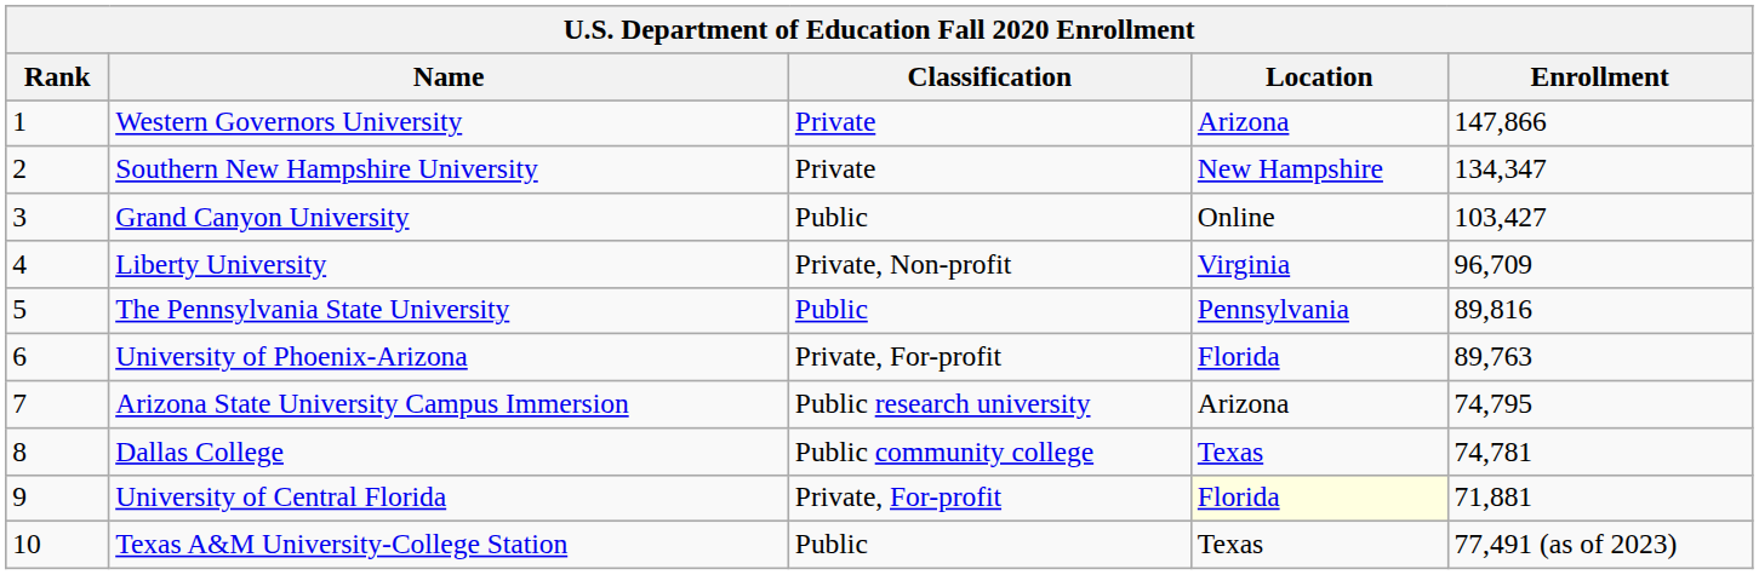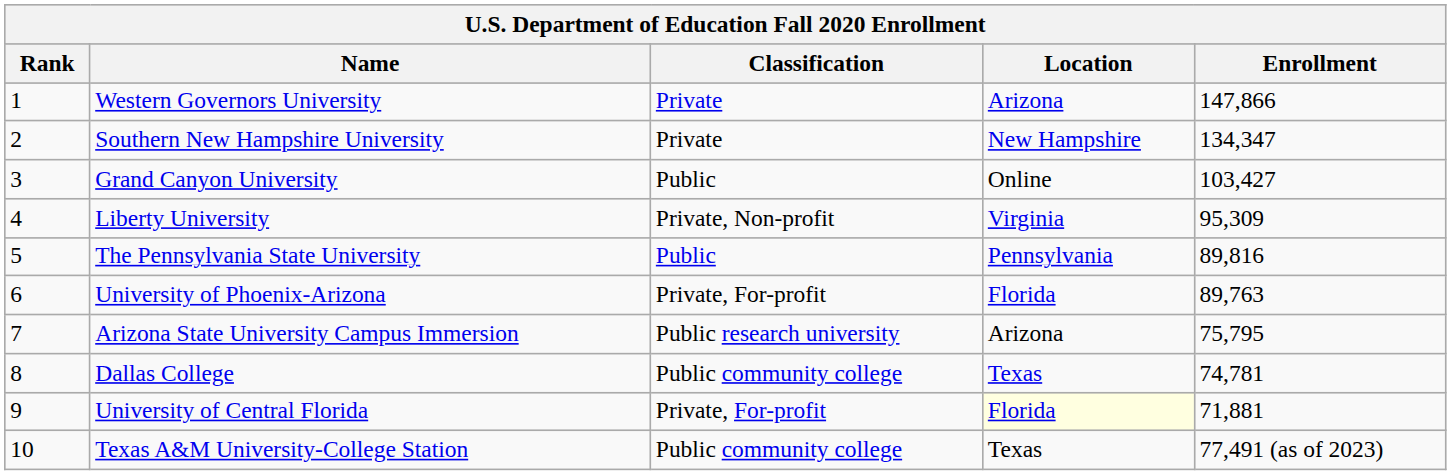Liberty University | Enrollment: 96,709 -> 95,309
Arizona State University Campus Immersion | Enrollment: 74,795 -> 75,795
Texas A&M University-College Station | Classification: Public -> Public community college
